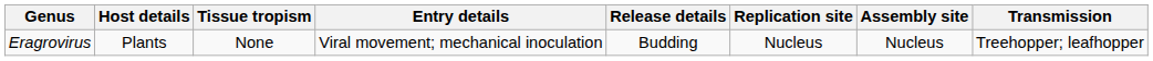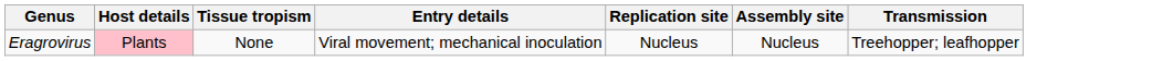- column: Release details | Budding
Eragrovirus | Host details: no background -> pink background
